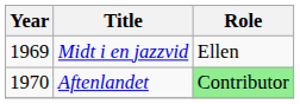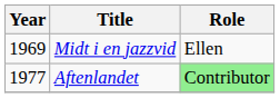Aftenlandet | Year: 1970 -> 1977
